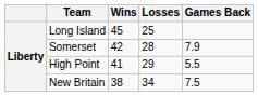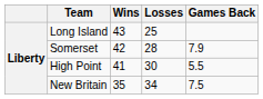Long Island | Wins: 45 -> 43
High Point | Losses: 29 -> 30
New Britain | Wins: 38 -> 35
